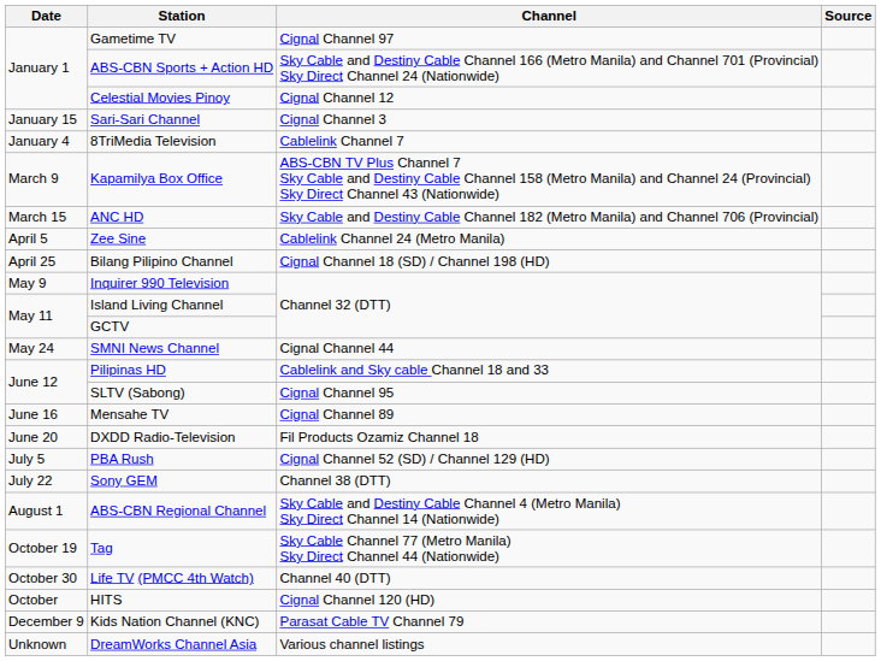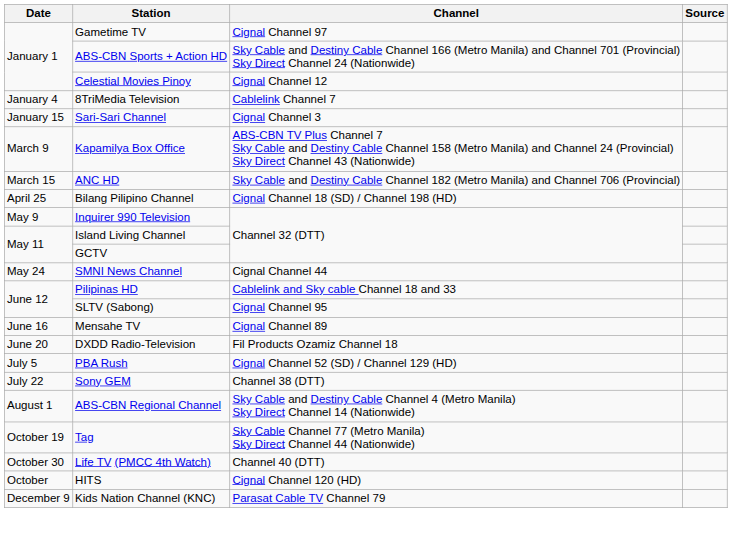rows swapped: 8TriMedia Television <-> Sari-Sari Channel
- row: April 5 | Zee Sine | Cablelink Channel 24 (Metro Manila)
- row: Unknown | DreamWorks Channel Asia | Various channel listings
